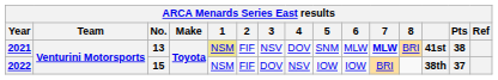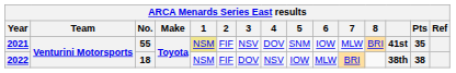2021 | No.: 13 -> 55
2021 | 6: MLW -> IOW
2021 | 7: bold -> normal
2021 | Pts: 38 -> 35
2022 | No.: 15 -> 18
2022 | 6: IOW -> MLW
2022 | Pts: 37 -> 38
